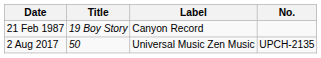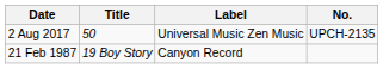rows swapped: 21 Feb 1987 <-> 2 Aug 2017
